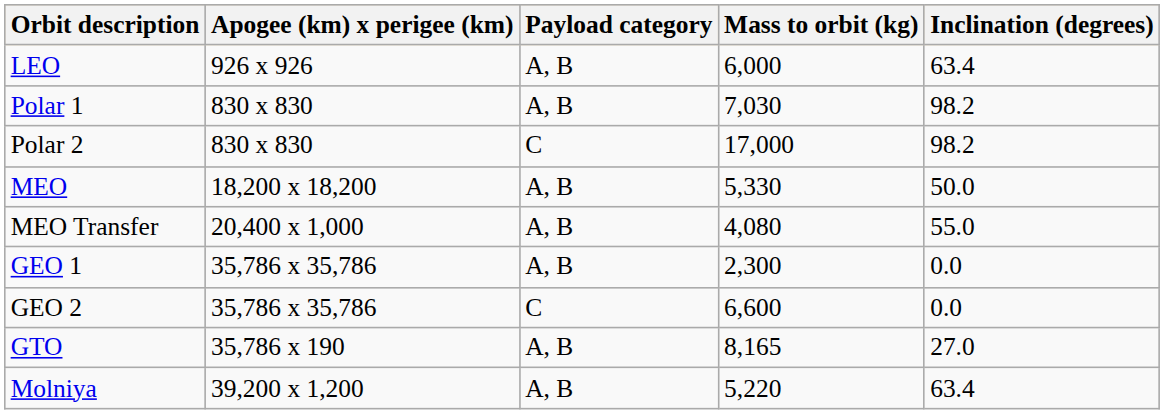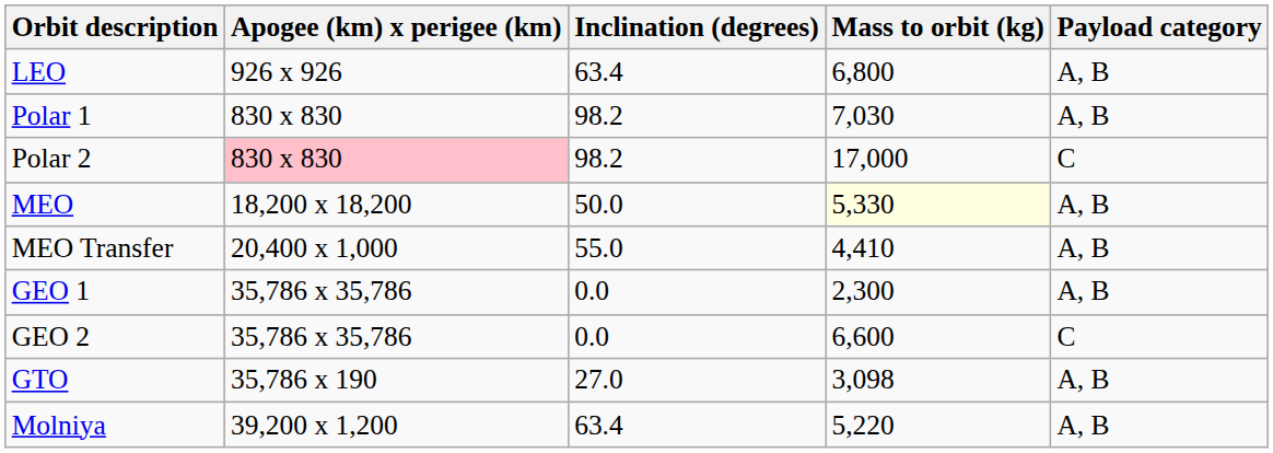columns swapped: Inclination (degrees) <-> Payload category
LEO | Mass to orbit (kg): 6,000 -> 6,800
Polar 2 | Apogee (km) x perigee (km): no background -> pink background
MEO | Mass to orbit (kg): no background -> lightyellow background
MEO Transfer | Mass to orbit (kg): 4,080 -> 4,410
GTO | Mass to orbit (kg): 8,165 -> 3,098
